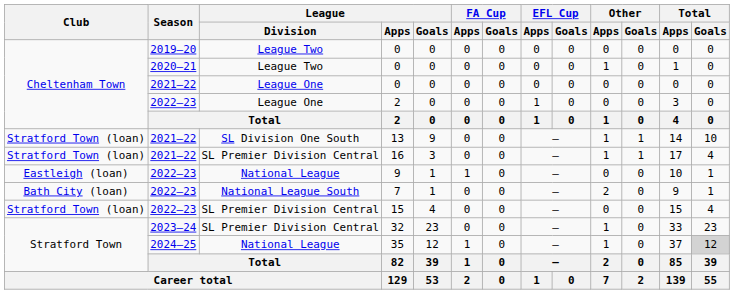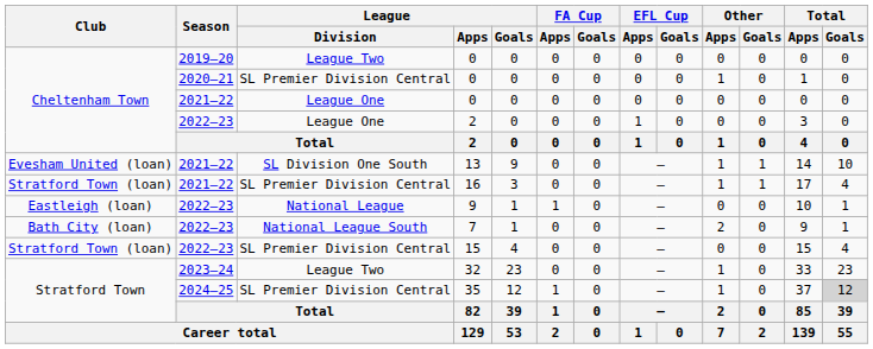2020–21 / 0 | League / Division: League Two -> SL Premier Division Central
13 | Club: Stratford Town (loan) -> Evesham United (loan)
32 | League / Division: SL Premier Division Central -> League Two
35 | League / Division: National League -> SL Premier Division Central
